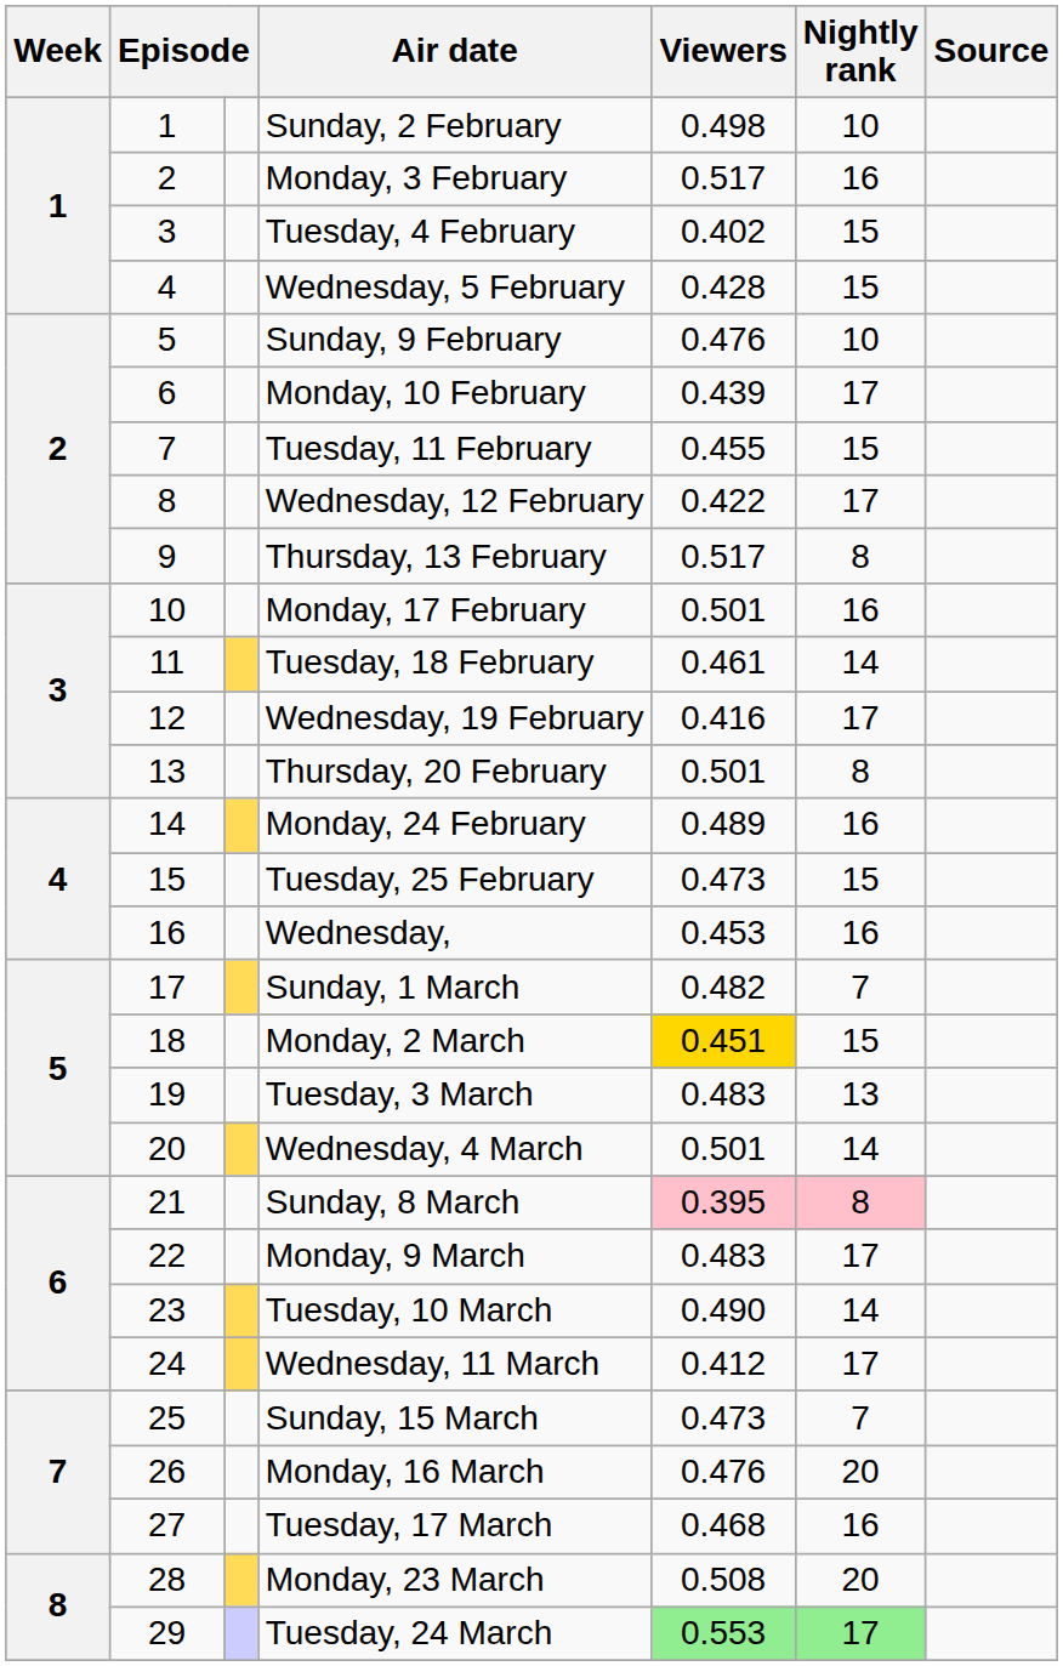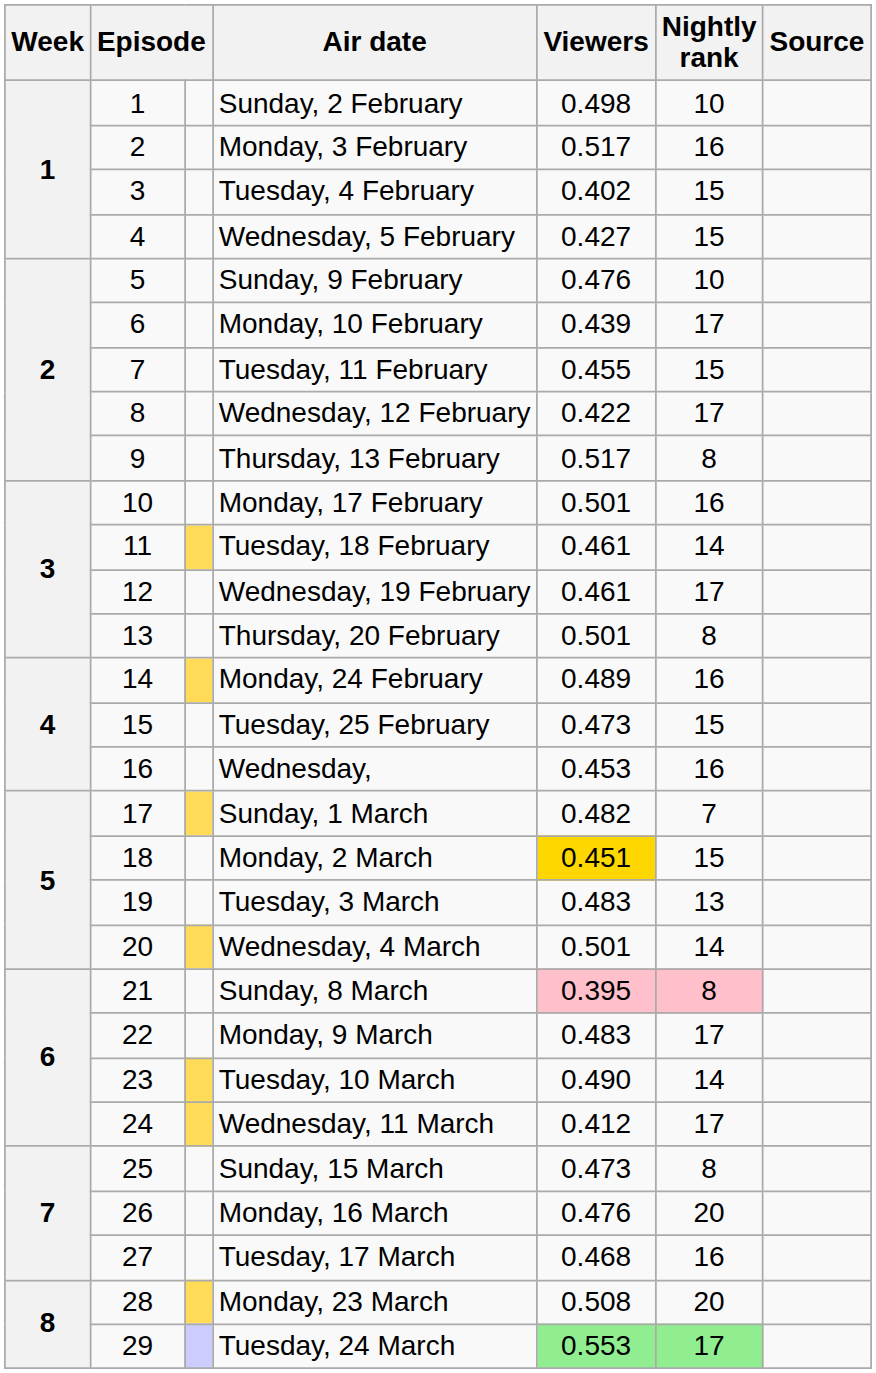Wednesday, 5 February | Viewers: 0.428 -> 0.427
Wednesday, 19 February | Viewers: 0.416 -> 0.461
Sunday, 15 March | Nightly rank: 7 -> 8
